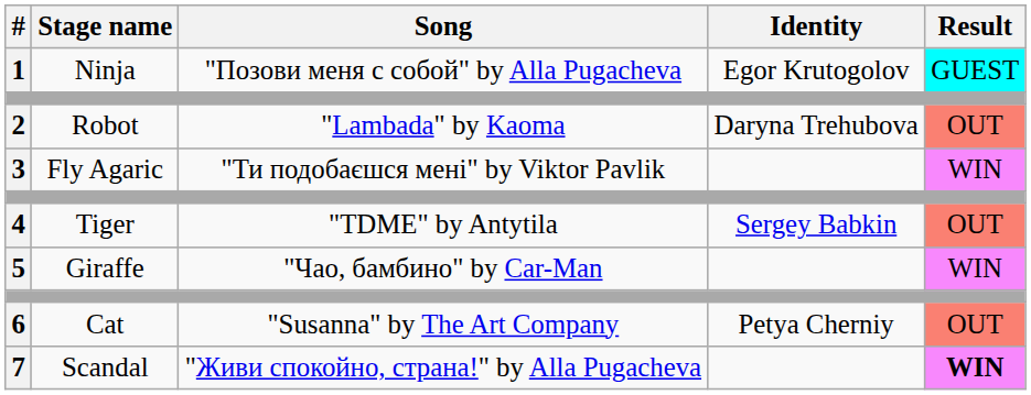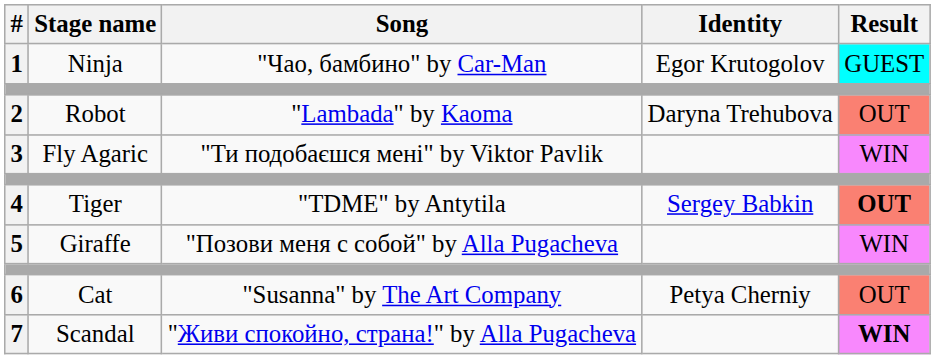1 | Song: "Позови меня с собой" by Alla Pugacheva -> "Чао, бамбино" by Car-Man
4 | Result: normal -> bold
5 | Song: "Чао, бамбино" by Car-Man -> "Позови меня с собой" by Alla Pugacheva
